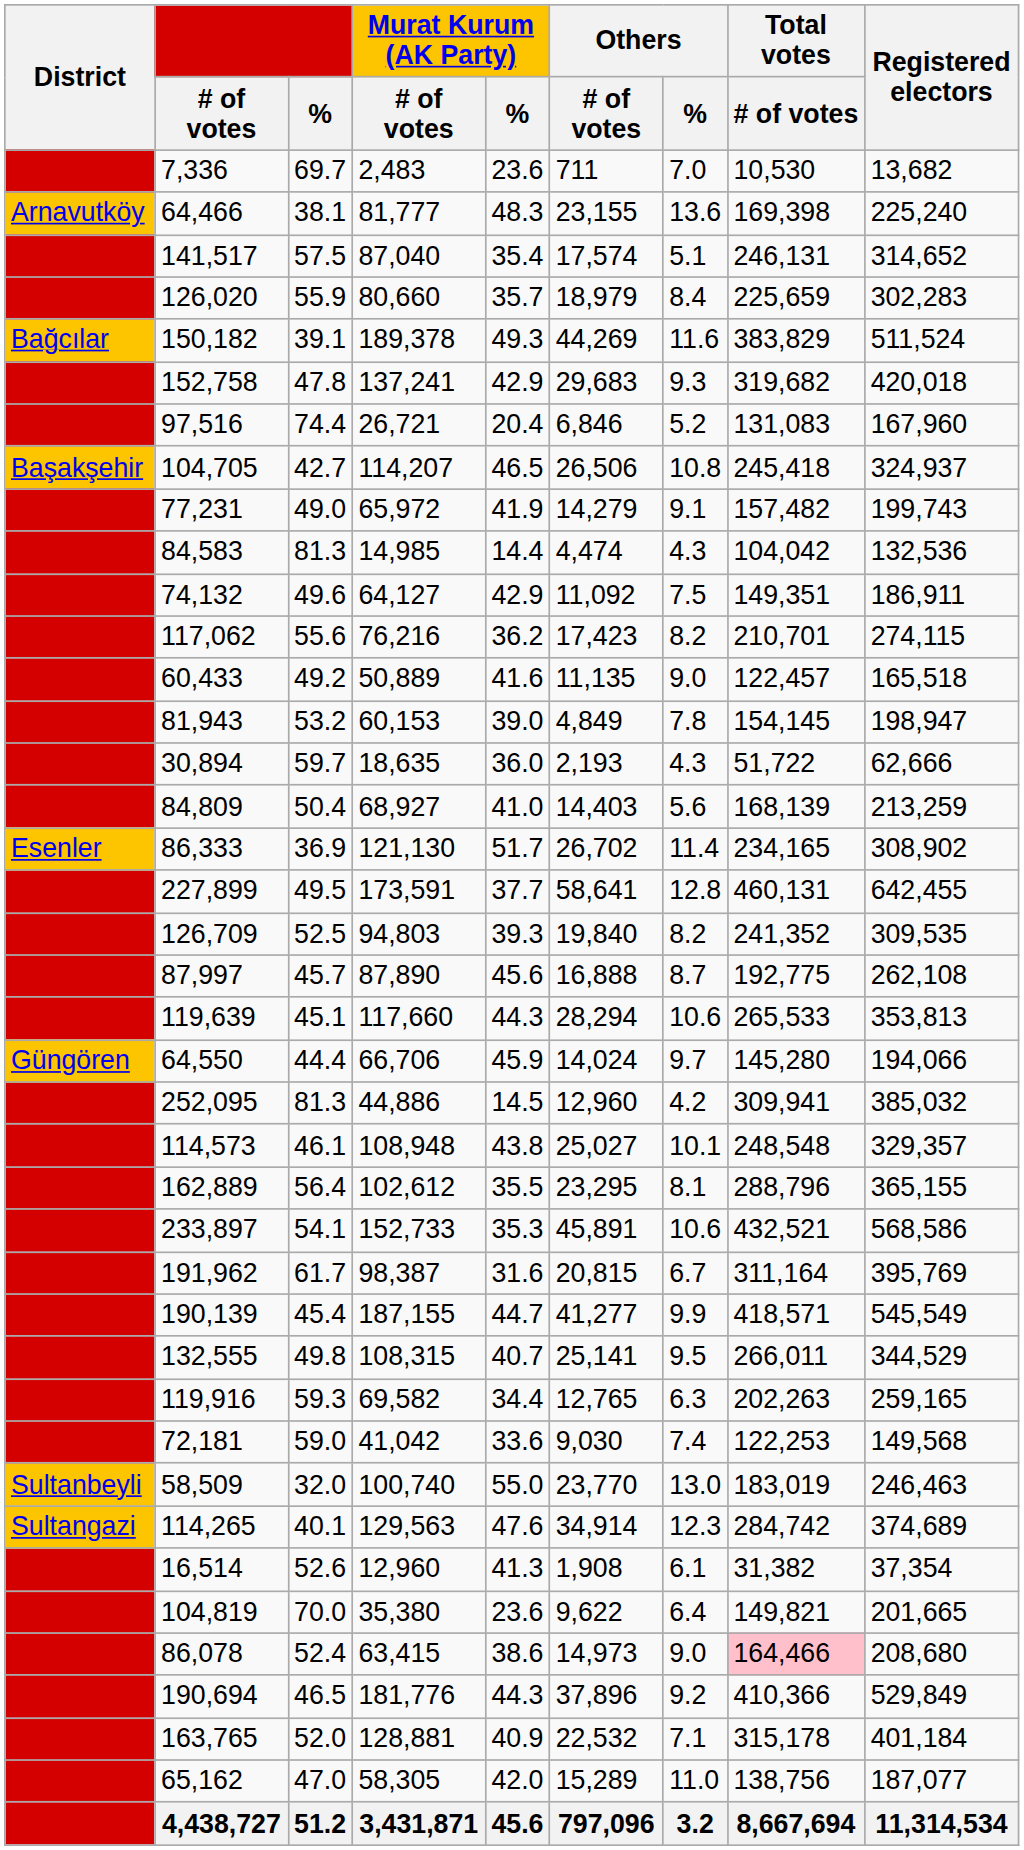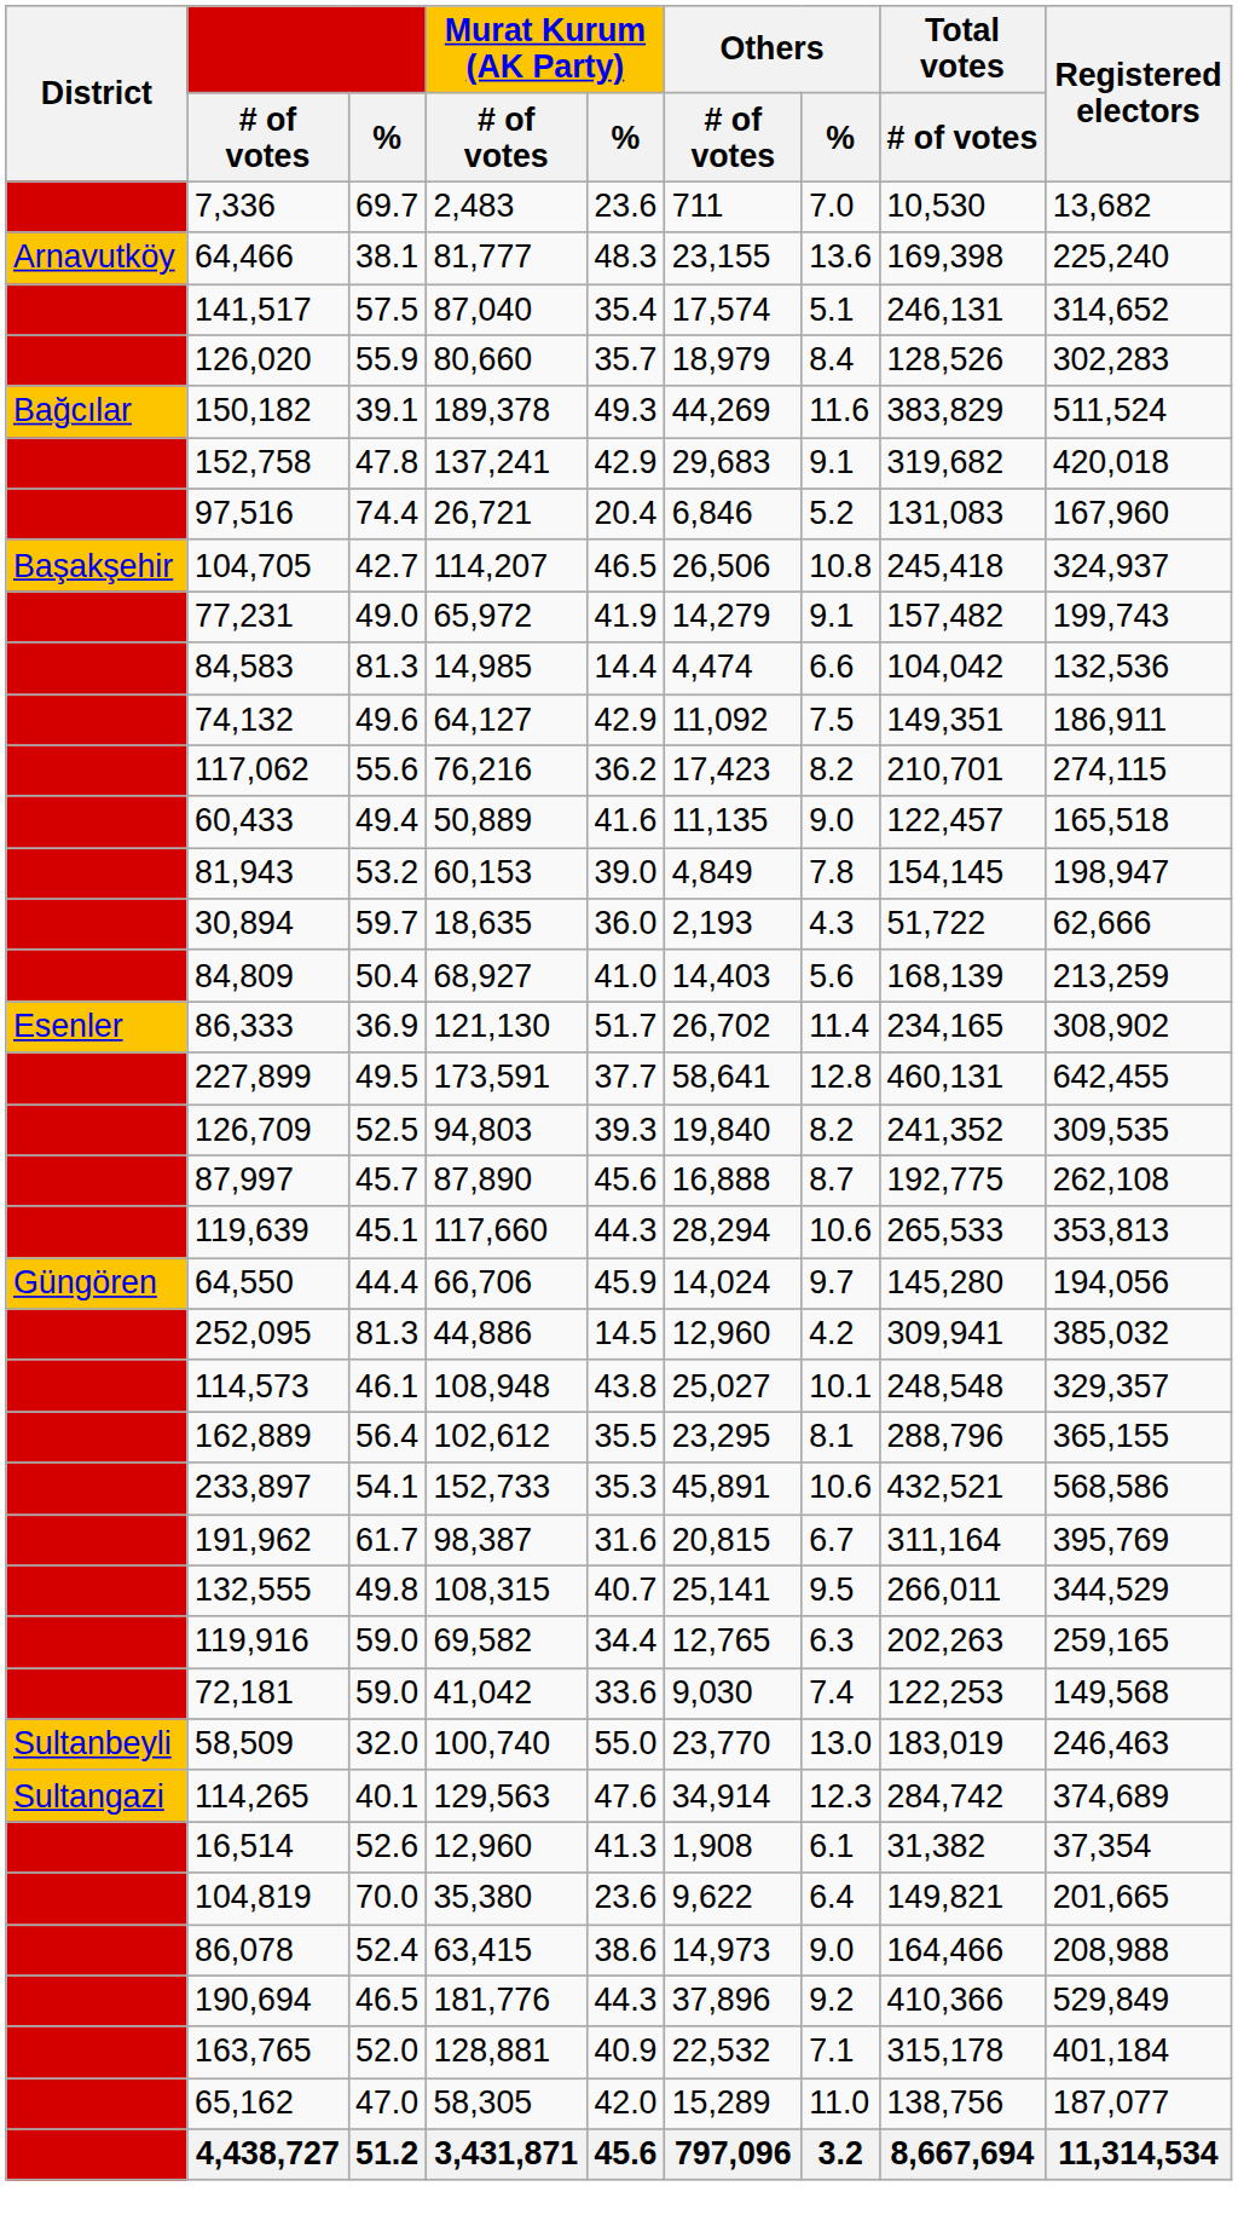126,020 | Total votes / # of votes: 225,659 -> 128,526
152,758 | Others / %: 9.3 -> 9.1
84,583 | Others / %: 4.3 -> 6.6
60,433 | %: 49.2 -> 49.4
64,550 | Registered electors: 194,066 -> 194,056
- row: 190,139 | 45.4 | 187,155 | 44.7 | 41,277 | 9.9 | 418,571 | 545,549
119,916 | %: 59.3 -> 59.0
86,078 | Total votes / # of votes: pink background -> no background
86,078 | Registered electors: 208,680 -> 208,988
